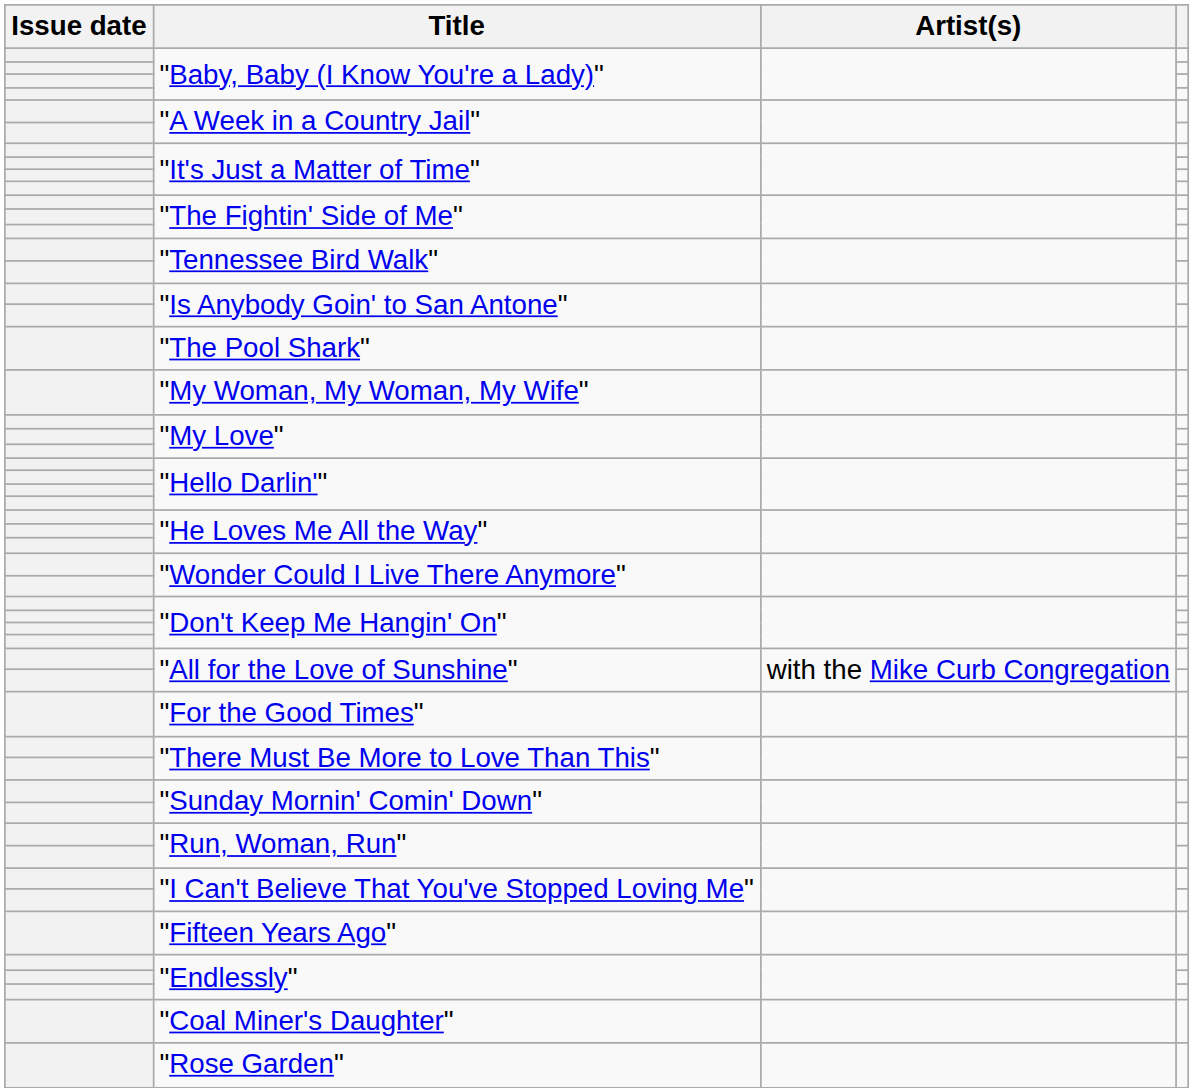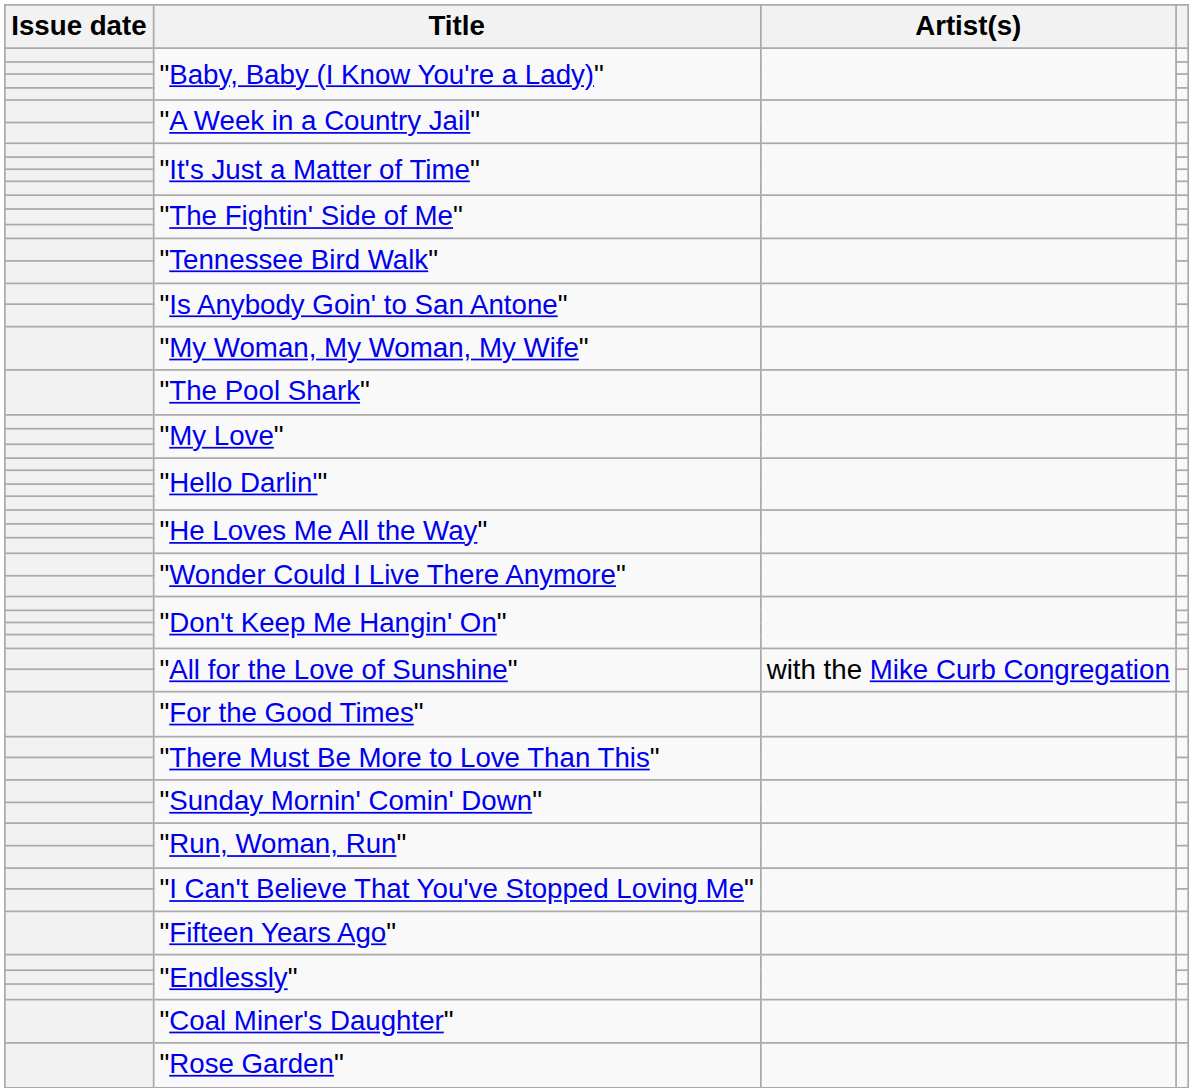rows swapped: "My Woman, My Woman, My Wife" <-> "The Pool Shark"
